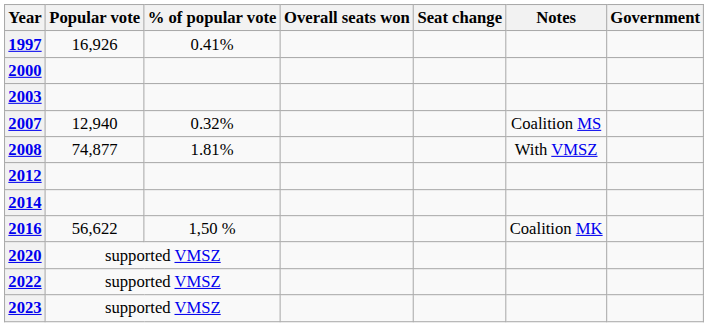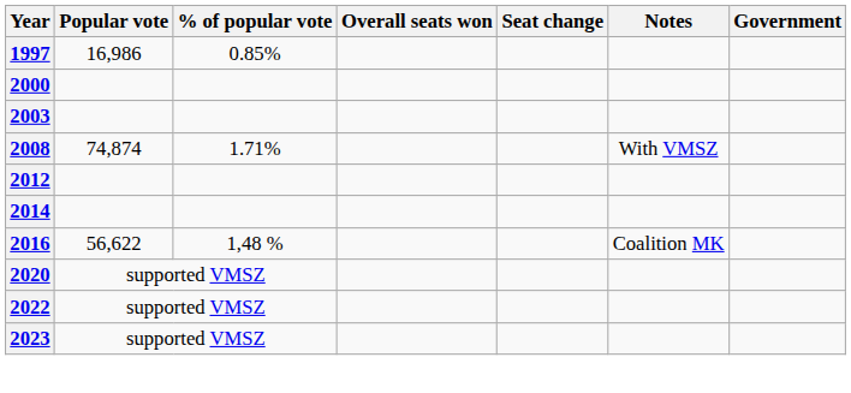1997 | Popular vote: 16,926 -> 16,986
1997 | % of popular vote: 0.41% -> 0.85%
- row: 2007 | 12,940 | 0.32% | Coalition MS
2008 | Popular vote: 74,877 -> 74,874
2008 | % of popular vote: 1.81% -> 1.71%
2016 | % of popular vote: 1,50 % -> 1,48 %
